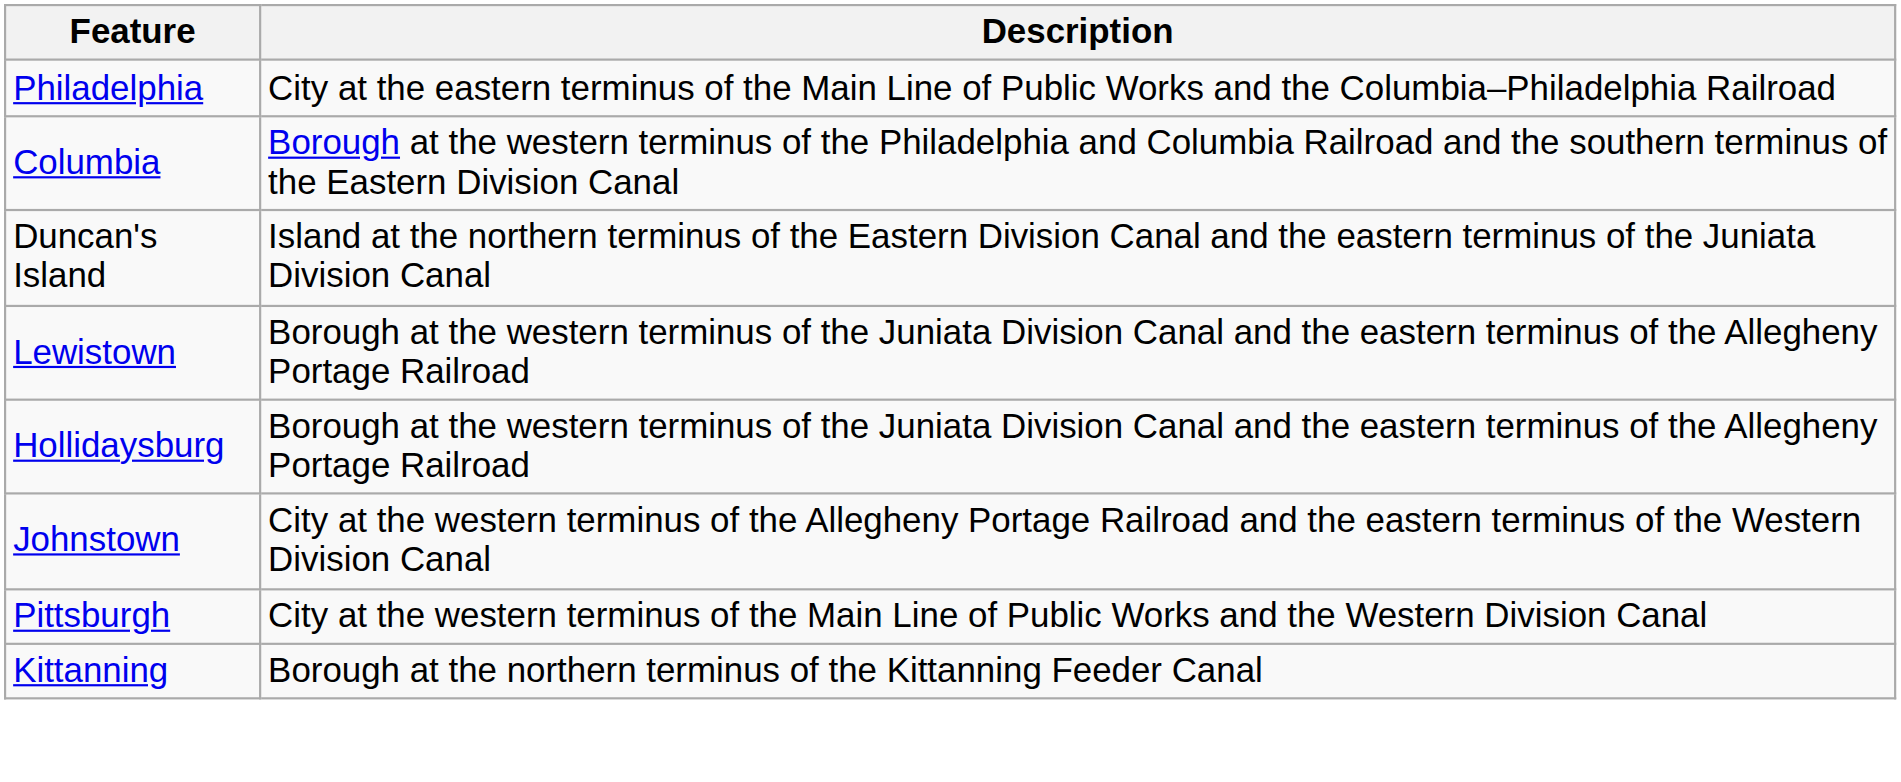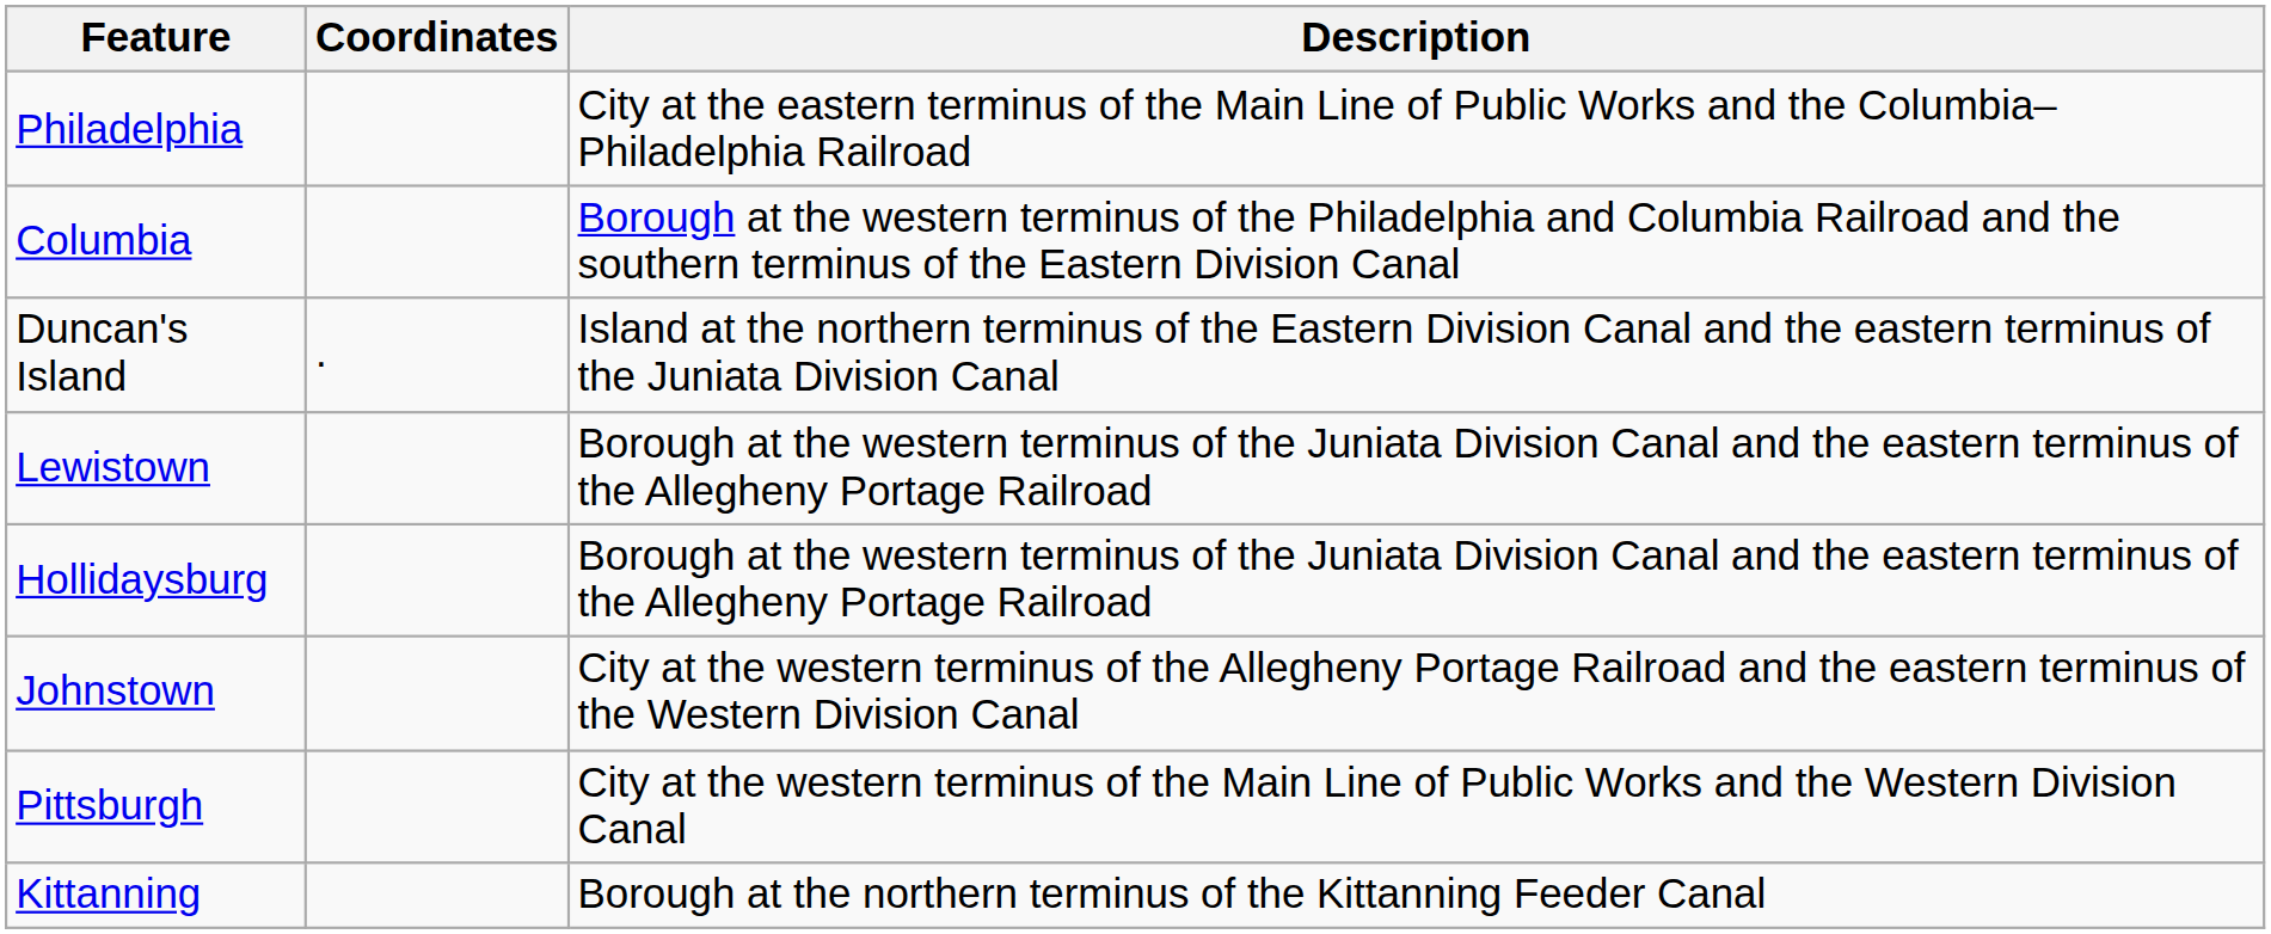+ column: Coordinates | .
